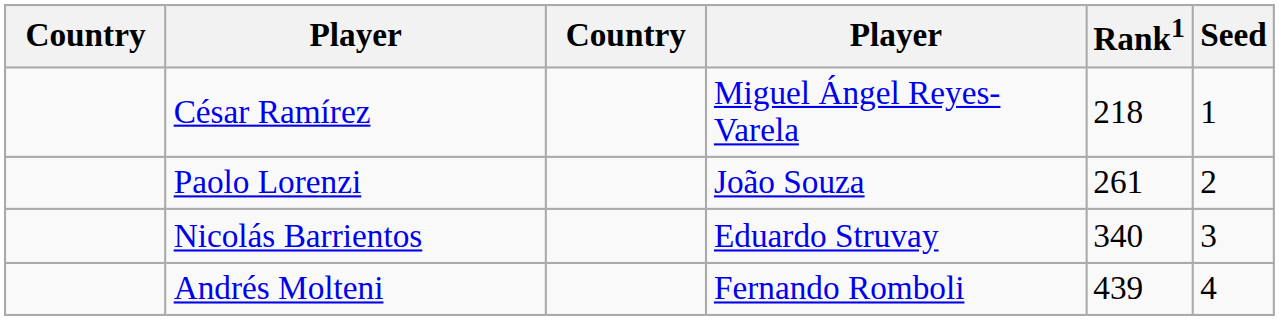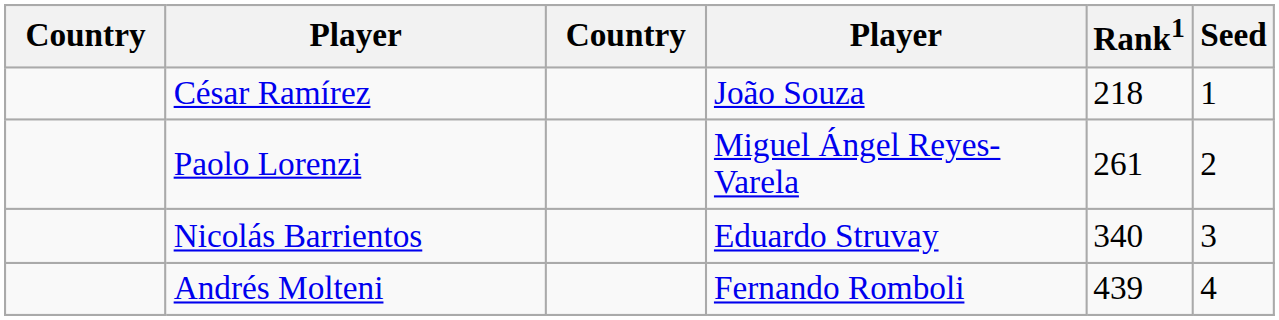César Ramírez | column 4: Miguel Ángel Reyes-Varela -> João Souza
Paolo Lorenzi | column 4: João Souza -> Miguel Ángel Reyes-Varela
